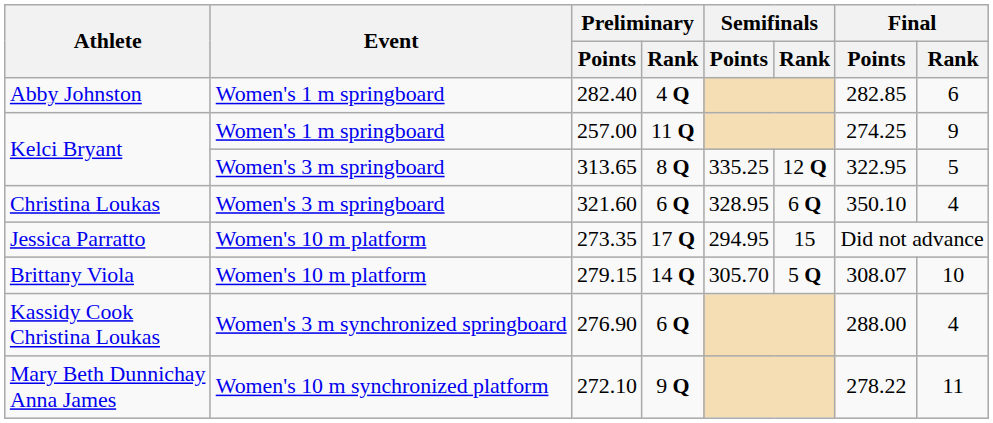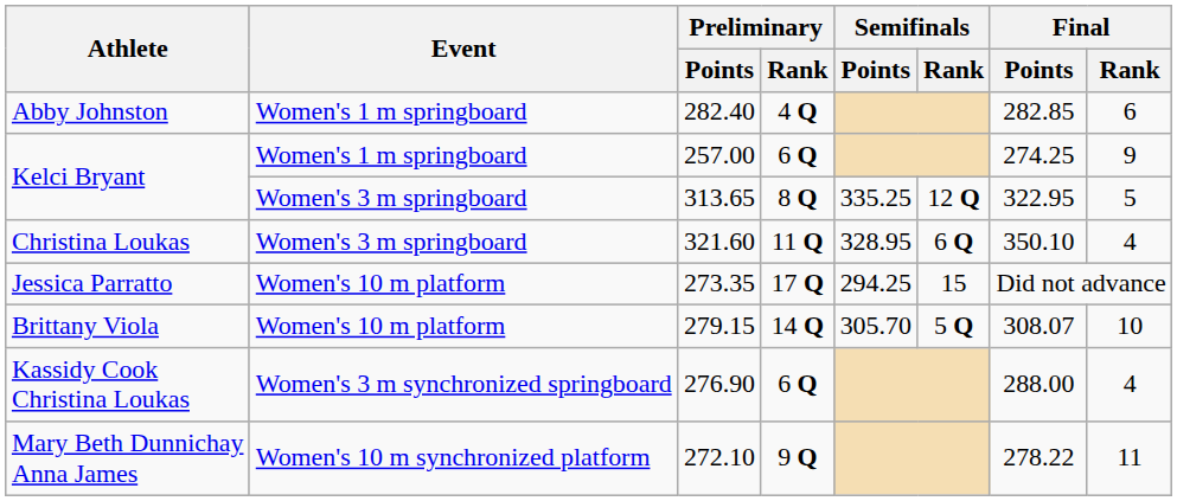257.00 | Preliminary / Rank: 11 Q -> 6 Q
321.60 | Preliminary / Rank: 6 Q -> 11 Q
273.35 | Semifinals / Points: 294.95 -> 294.25
